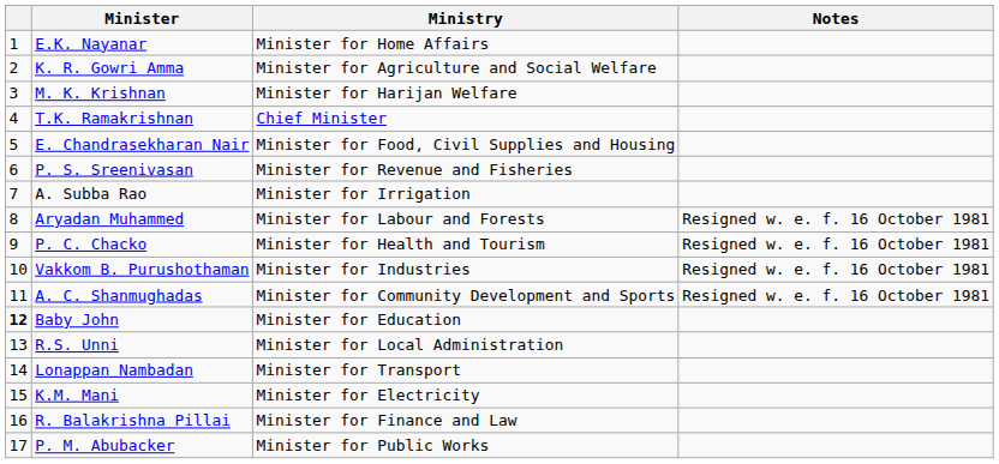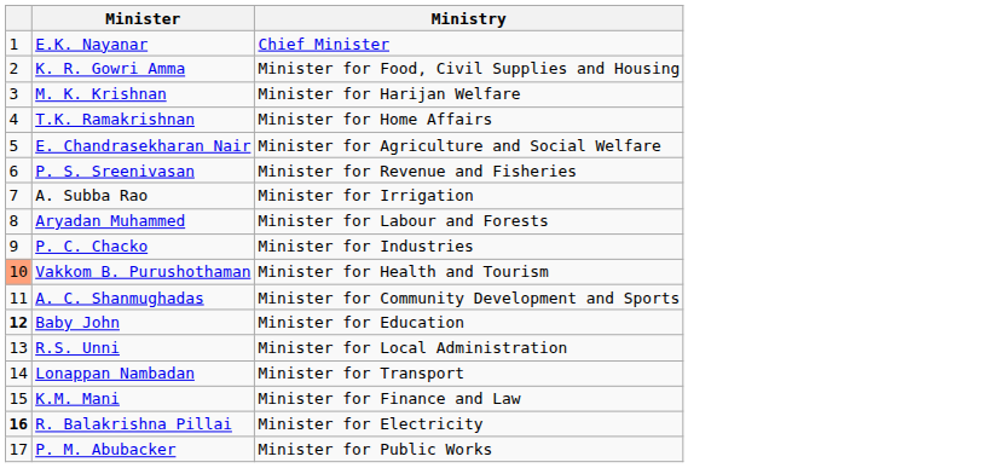- column: Notes | Resigned w. e. f. 16 October 1981 | Resigned w. e. f. 16 October 1981 | Resigned w. e. f. 16 October 1981 | Resigned w. e. f. 16 October 1981
E.K. Nayanar | Ministry: Minister for Home Affairs -> Chief Minister
K. R. Gowri Amma | Ministry: Minister for Agriculture and Social Welfare -> Minister for Food, Civil Supplies and Housing
T.K. Ramakrishnan | Ministry: Chief Minister -> Minister for Home Affairs
E. Chandrasekharan Nair | Ministry: Minister for Food, Civil Supplies and Housing -> Minister for Agriculture and Social Welfare
P. C. Chacko | Ministry: Minister for Health and Tourism -> Minister for Industries
Vakkom B. Purushothaman | column 1: no background -> lightsalmon background
Vakkom B. Purushothaman | Ministry: Minister for Industries -> Minister for Health and Tourism
K.M. Mani | Ministry: Minister for Electricity -> Minister for Finance and Law
R. Balakrishna Pillai | column 1: normal -> bold
R. Balakrishna Pillai | Ministry: Minister for Finance and Law -> Minister for Electricity
